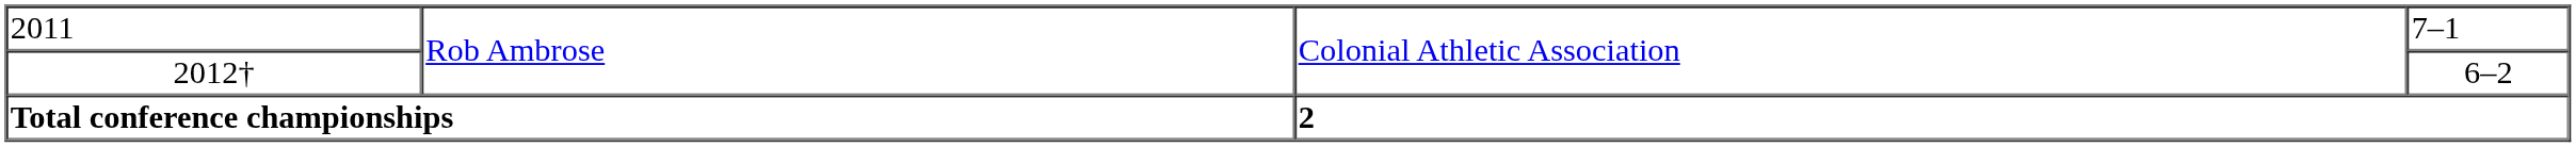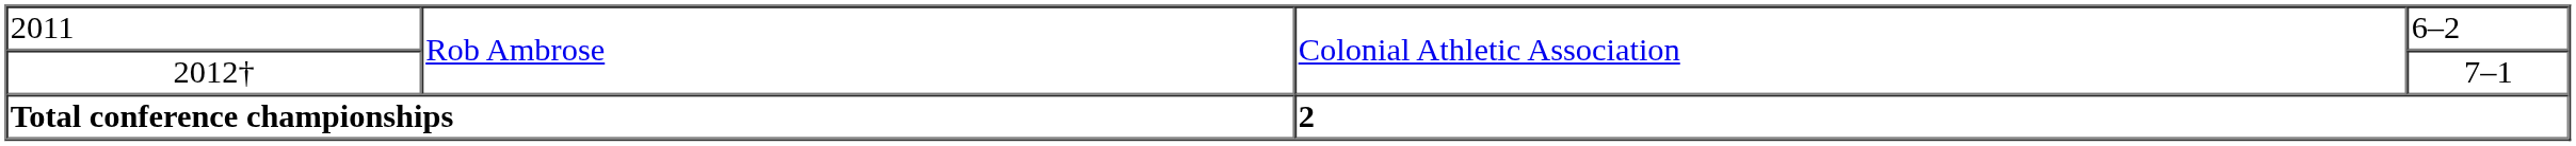2011 | column 4: 7–1 -> 6–2
2012† | column 4: 6–2 -> 7–1
